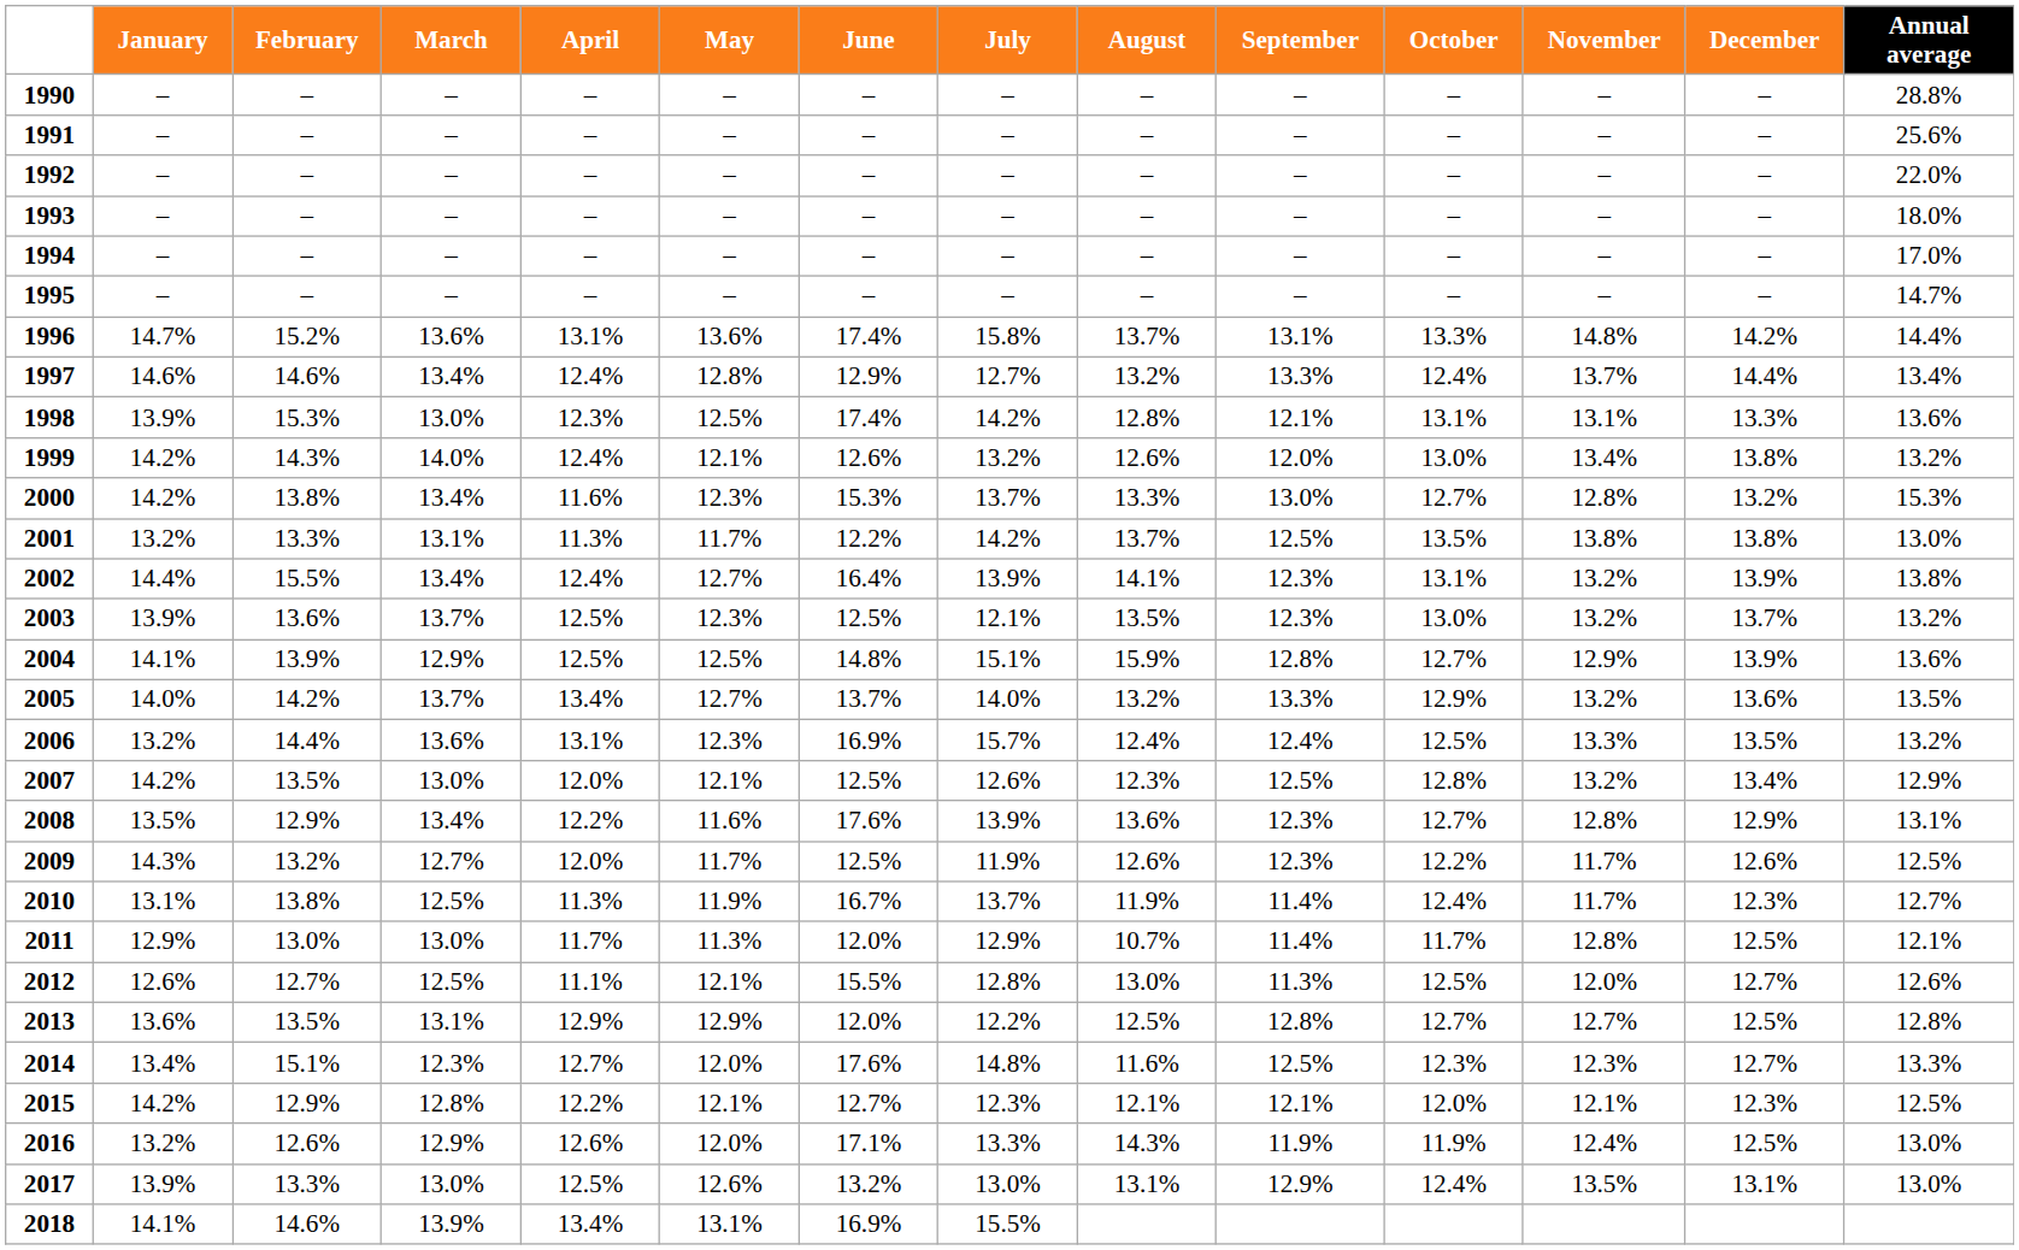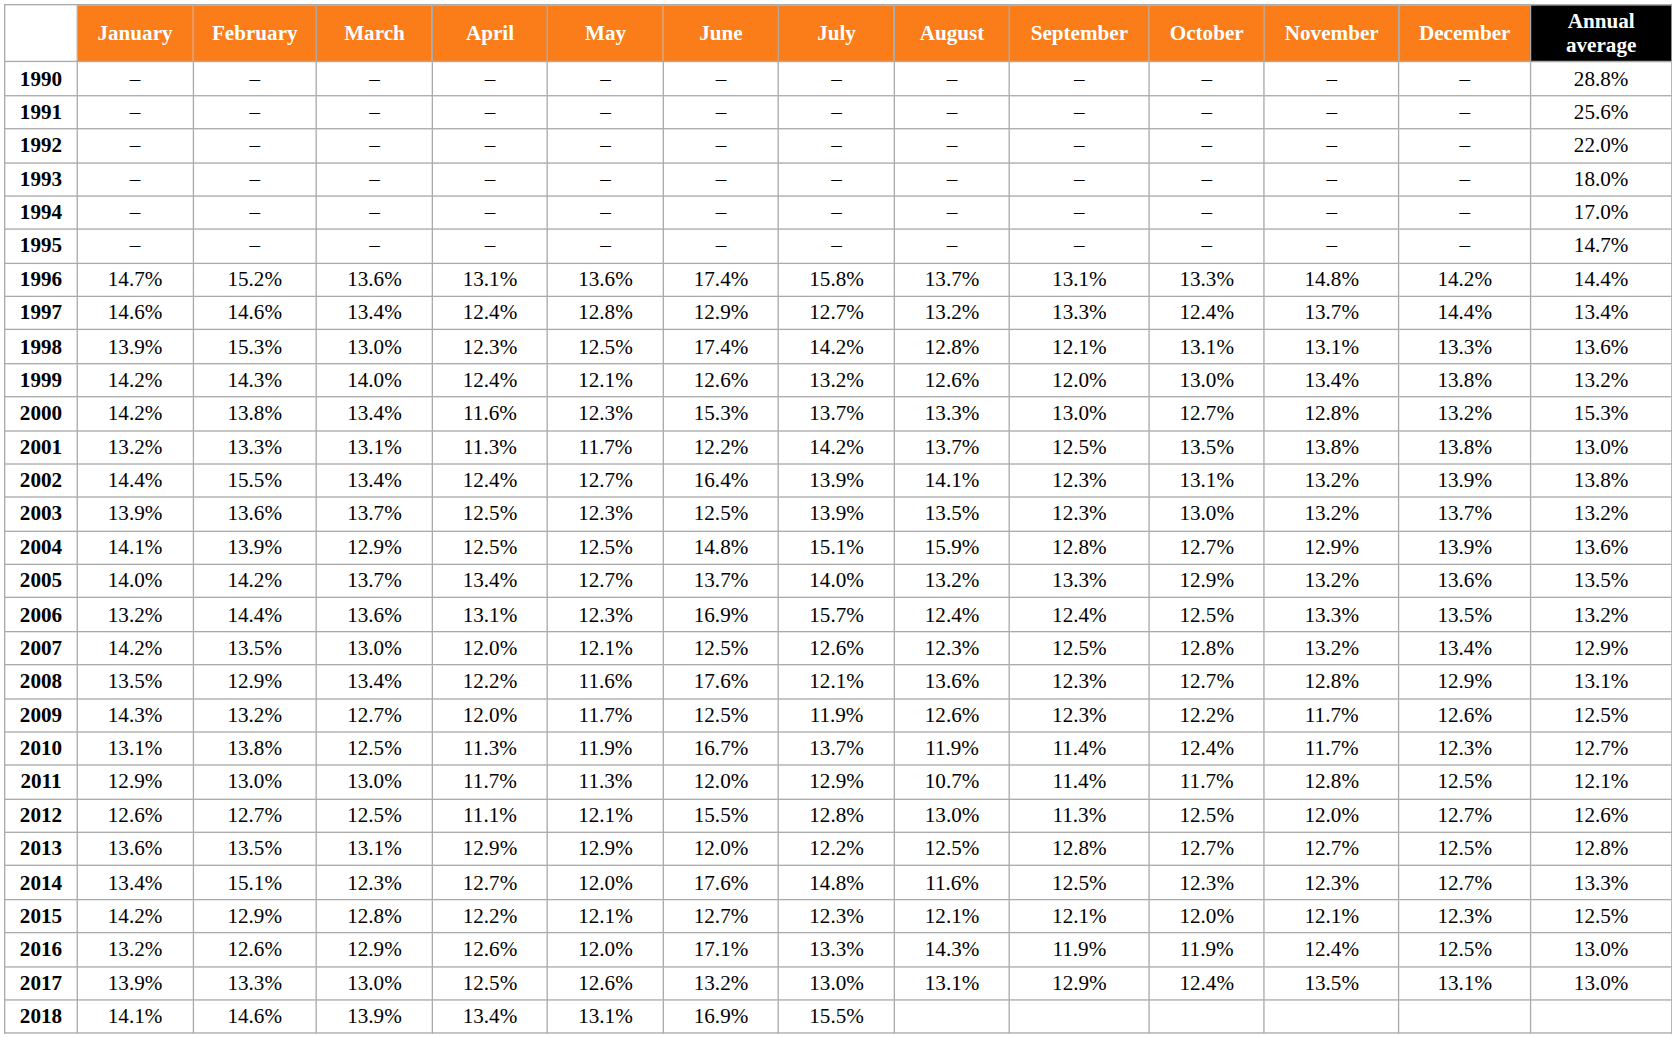2003 | July: 12.1% -> 13.9%
2008 | July: 13.9% -> 12.1%
